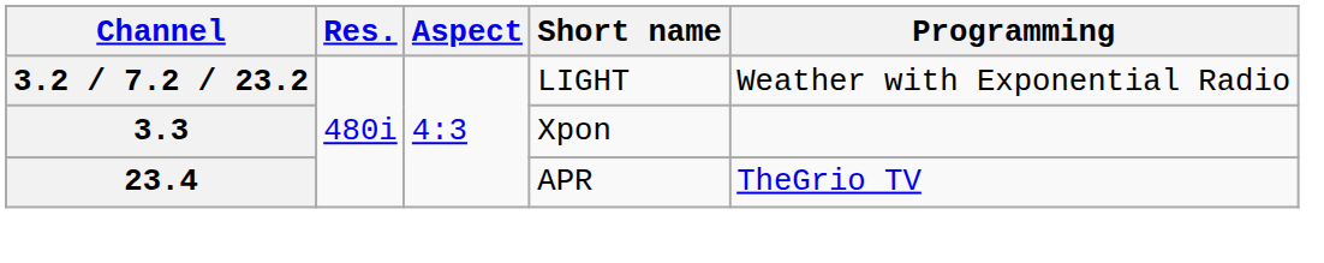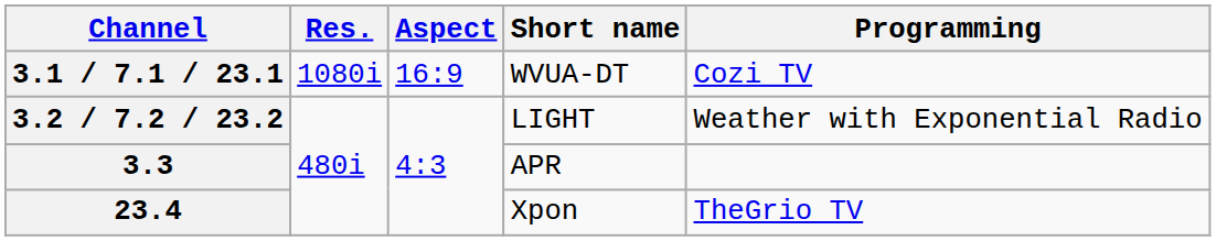+ row: 3.1 / 7.1 / 23.1 | 1080i | 16:9 | WVUA-DT | Cozi TV
3.3 | Short name: Xpon -> APR
23.4 | Short name: APR -> Xpon
